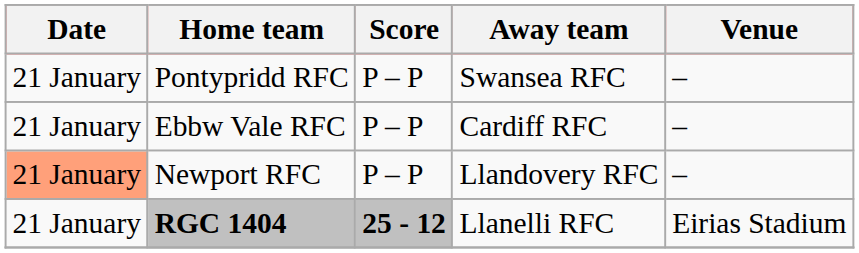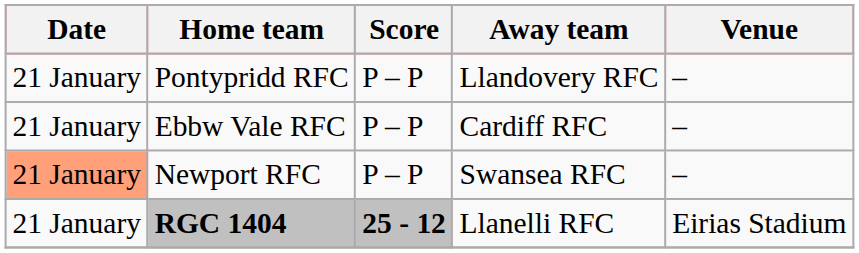Pontypridd RFC | Away team: Swansea RFC -> Llandovery RFC
Newport RFC | Away team: Llandovery RFC -> Swansea RFC
